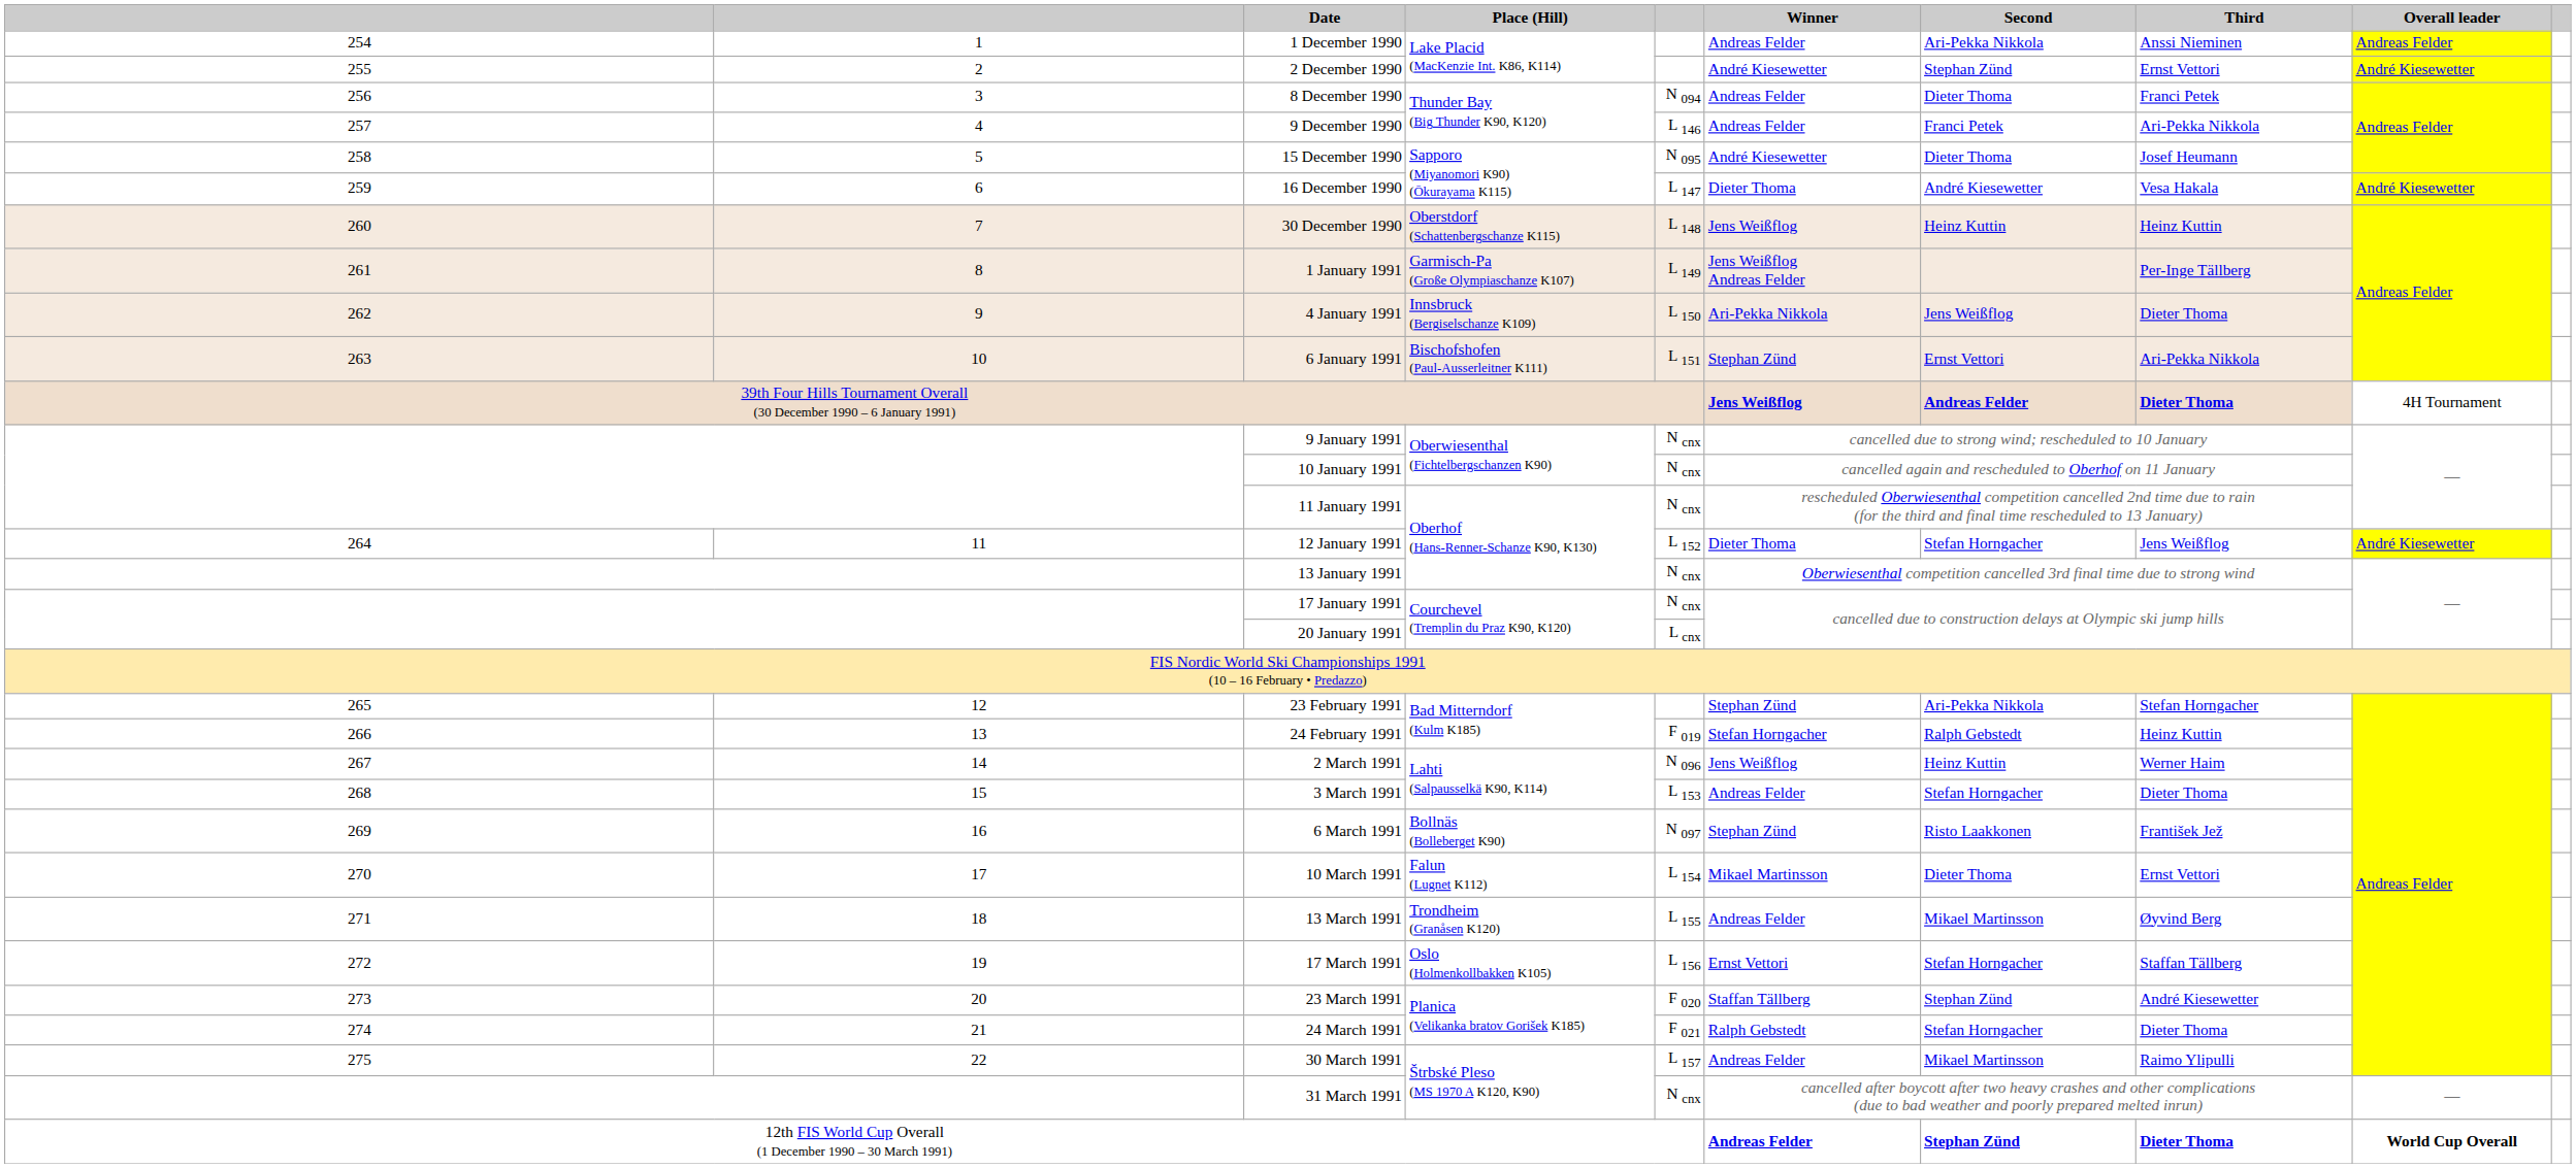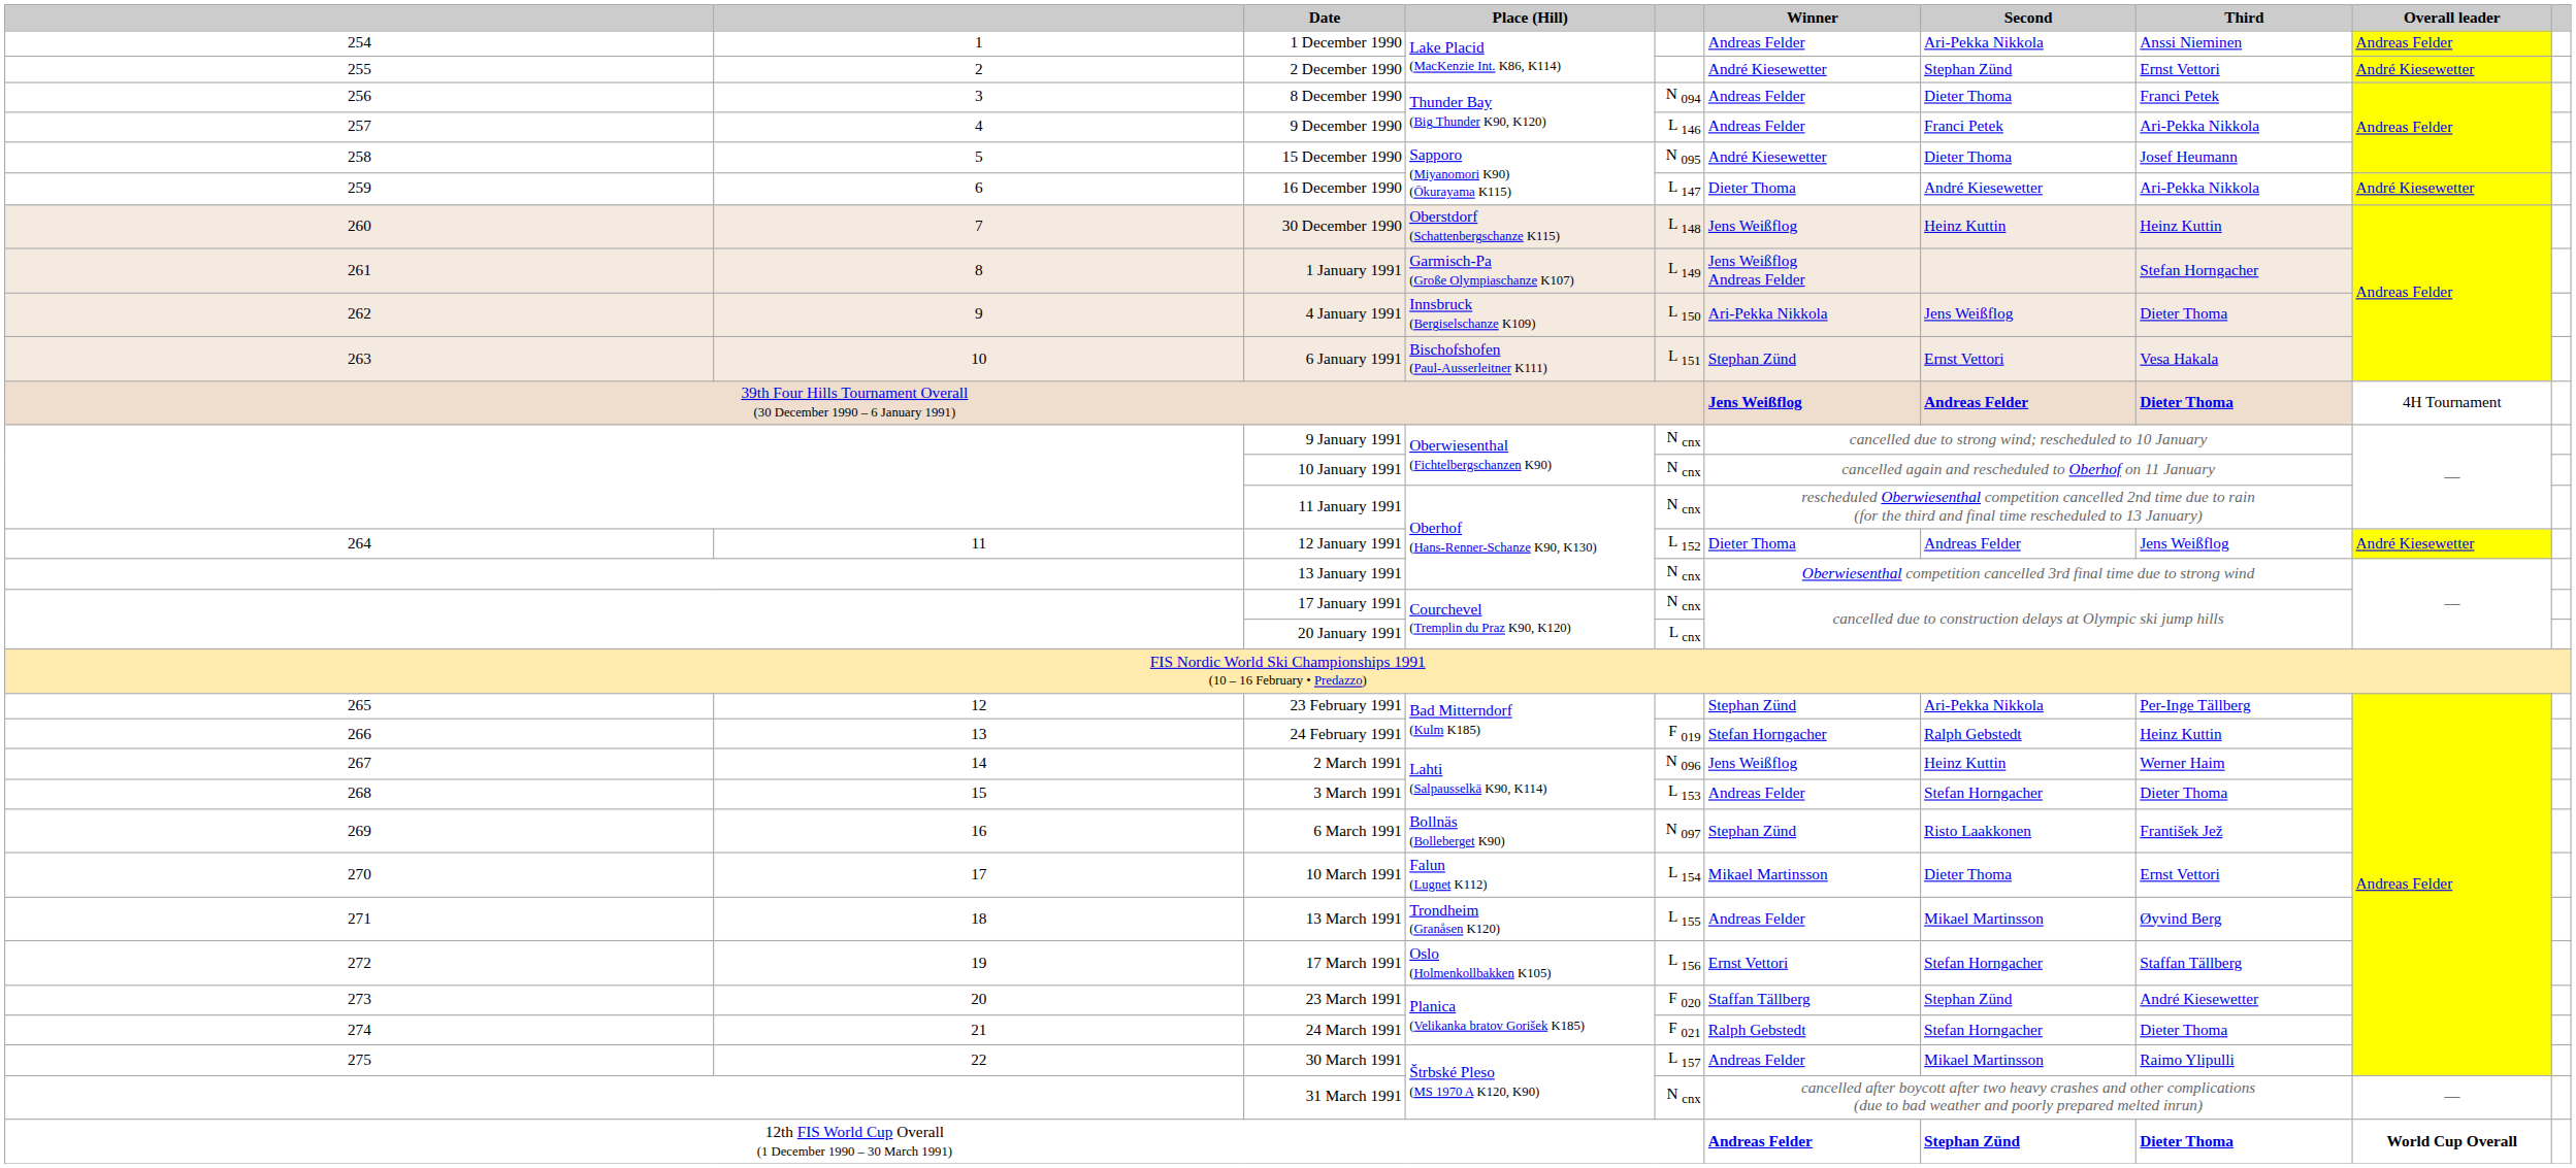16 December 1990 | Third: Vesa Hakala -> Ari-Pekka Nikkola
1 January 1991 | Third: Per-Inge Tällberg -> Stefan Horngacher
6 January 1991 | Third: Ari-Pekka Nikkola -> Vesa Hakala
12 January 1991 | Second: Stefan Horngacher -> Andreas Felder
23 February 1991 | Third: Stefan Horngacher -> Per-Inge Tällberg
